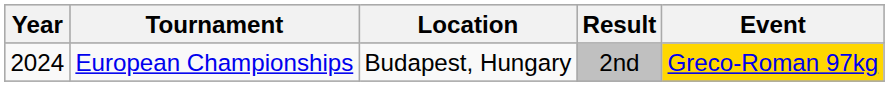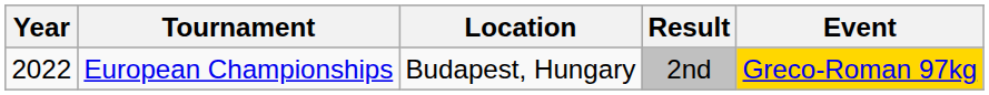European Championships | Year: 2024 -> 2022
